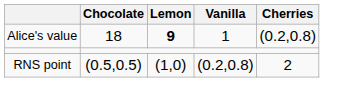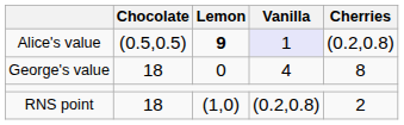Alice's value | Chocolate: 18 -> (0.5,0.5)
Alice's value | Vanilla: no background -> lavender background
+ row: George's value | 18 | 0 | 4 | 8
RNS point | Chocolate: (0.5,0.5) -> 18
